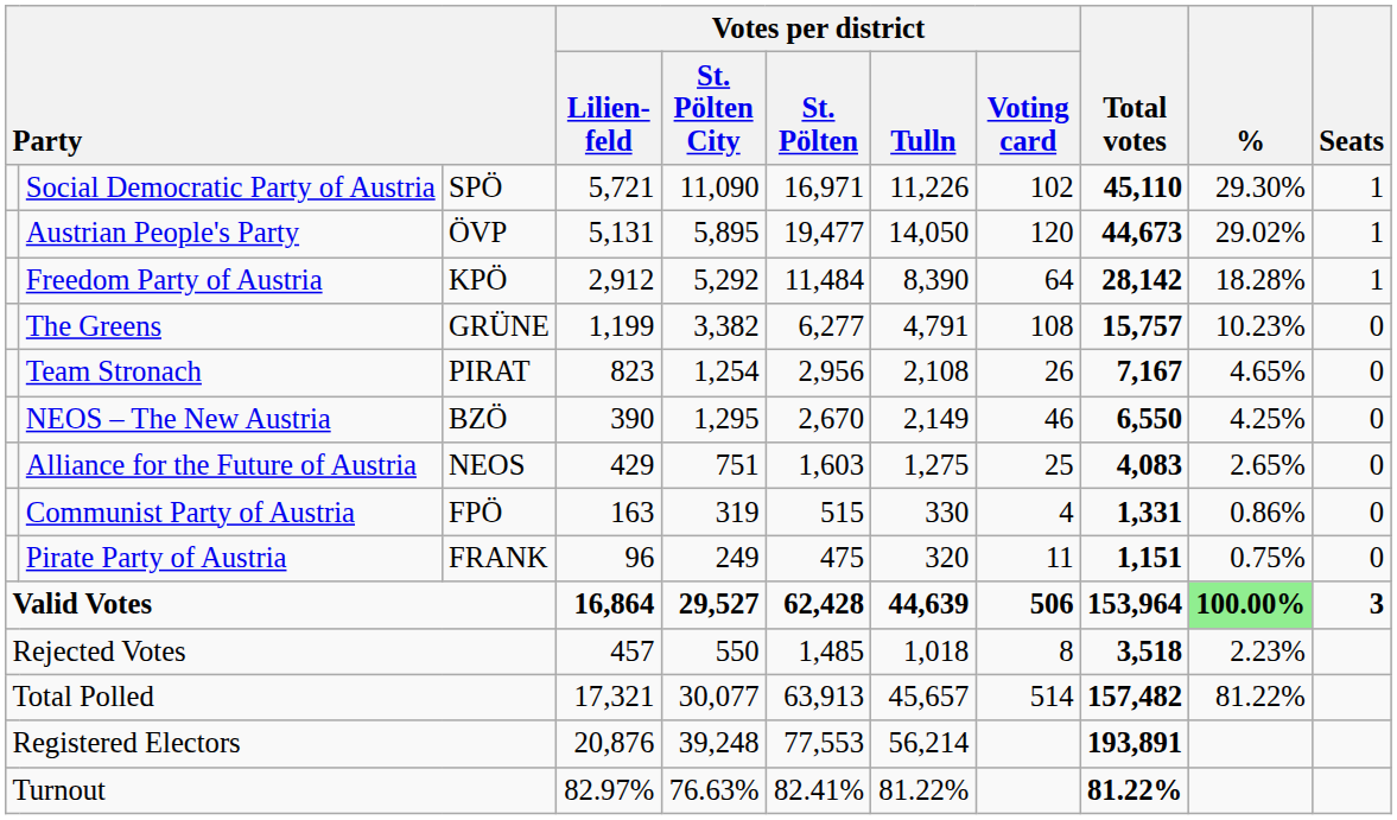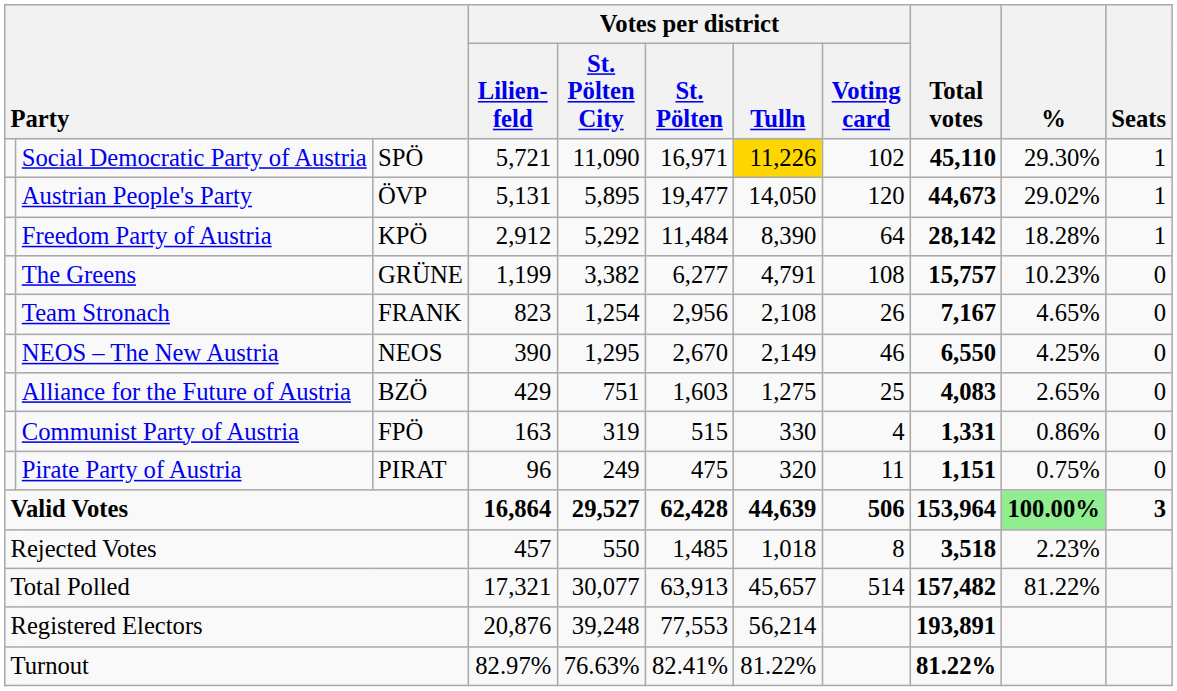Social Democratic Party of Austria | Votes per district / Tulln: no background -> gold background
Team Stronach | column 3: PIRAT -> FRANK
NEOS – The New Austria | column 3: BZÖ -> NEOS
Alliance for the Future of Austria | column 3: NEOS -> BZÖ
Pirate Party of Austria | column 3: FRANK -> PIRAT
